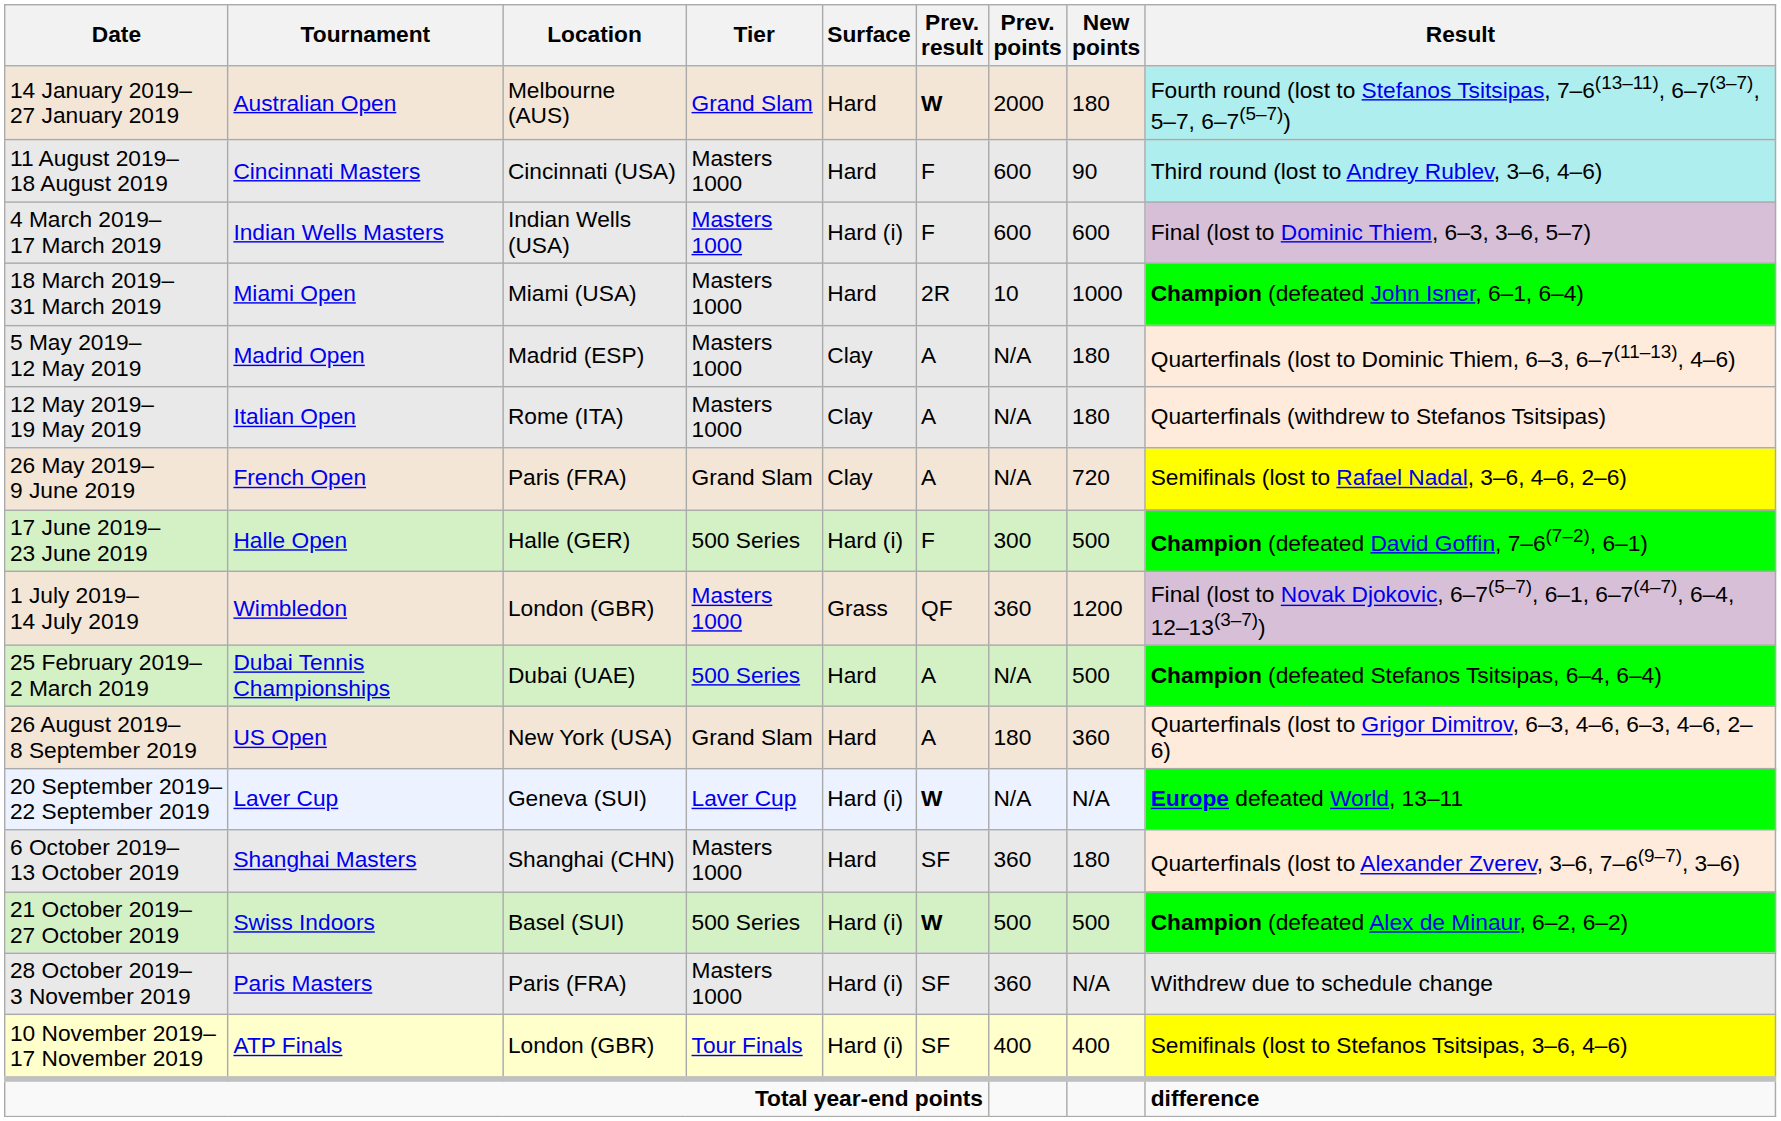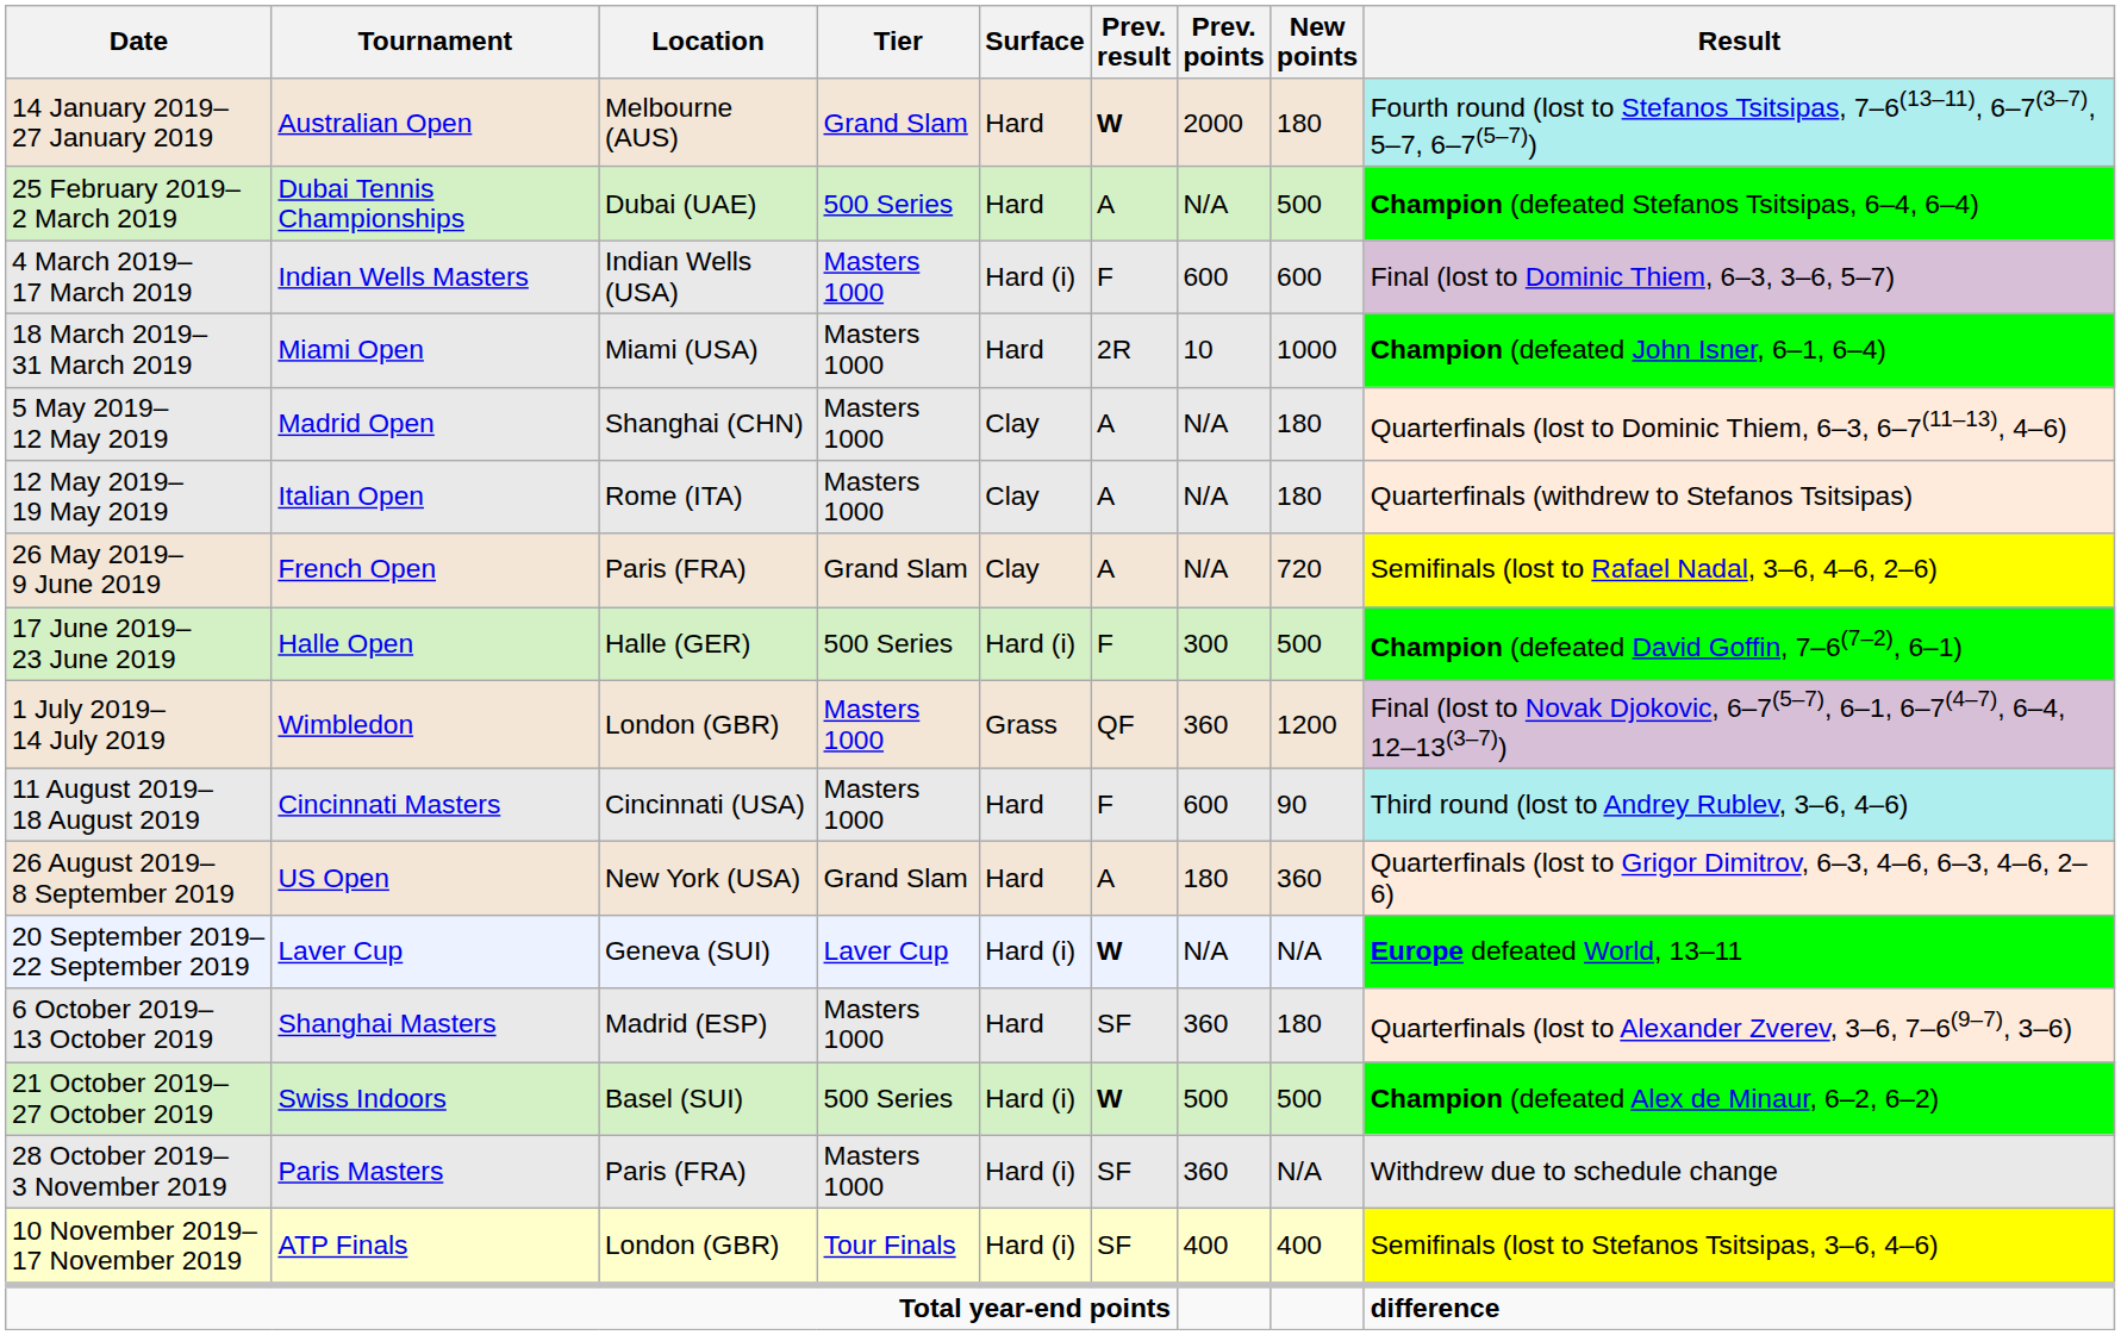rows swapped: 25 February 2019– 2 March 2019 <-> 11 August 2019– 18 August 2019
5 May 2019– 12 May 2019 | Location: Madrid (ESP) -> Shanghai (CHN)
6 October 2019– 13 October 2019 | Location: Shanghai (CHN) -> Madrid (ESP)
